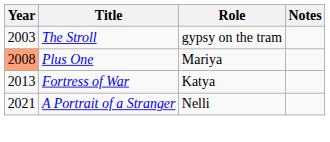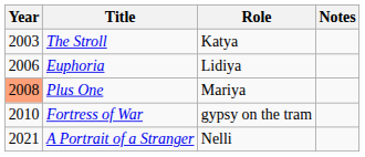The Stroll | Role: gypsy on the tram -> Katya
+ row: 2006 | Euphoria | Lidiya
Fortress of War | Year: 2013 -> 2010
Fortress of War | Role: Katya -> gypsy on the tram
